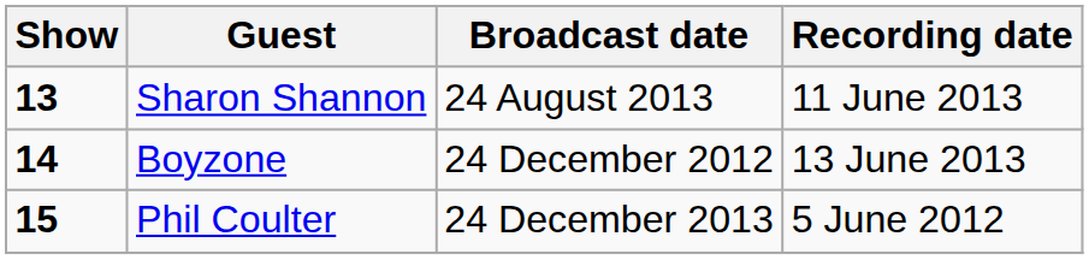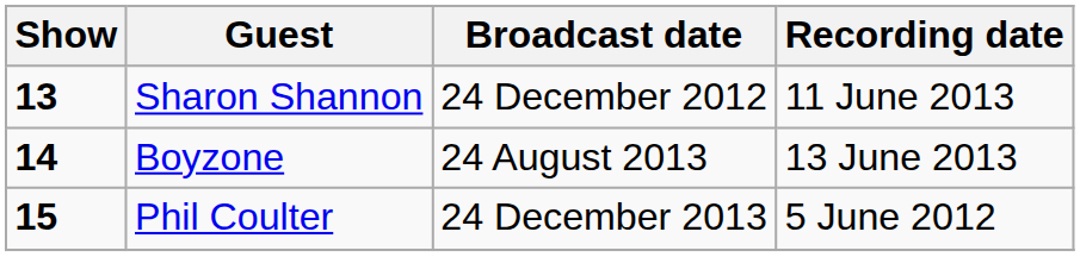Sharon Shannon | Broadcast date: 24 August 2013 -> 24 December 2012
Boyzone | Broadcast date: 24 December 2012 -> 24 August 2013
